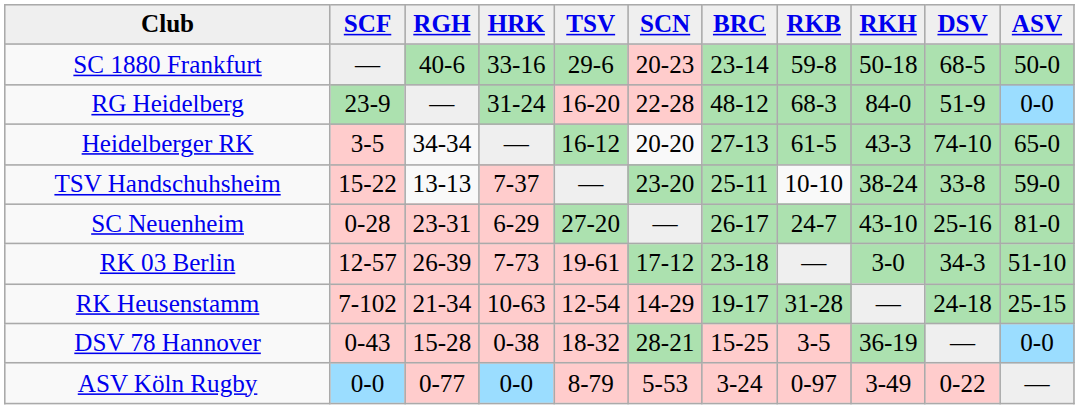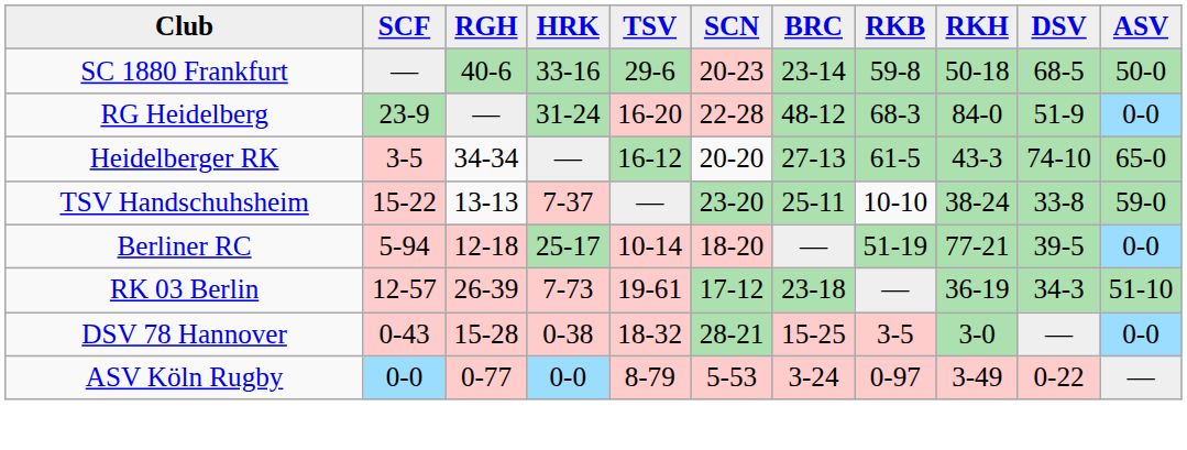- row: SC Neuenheim | 0-28 | 23-31 | 6-29 | 27-20 | — | 26-17 | 24-7 | 43-10 | 25-16 | 81-0
+ row: Berliner RC | 5-94 | 12-18 | 25-17 | 10-14 | 18-20 | — | 51-19 | 77-21 | 39-5 | 0-0
RK 03 Berlin | RKH: 3-0 -> 36-19
- row: RK Heusenstamm | 7-102 | 21-34 | 10-63 | 12-54 | 14-29 | 19-17 | 31-28 | — | 24-18 | 25-15
DSV 78 Hannover | RKH: 36-19 -> 3-0
